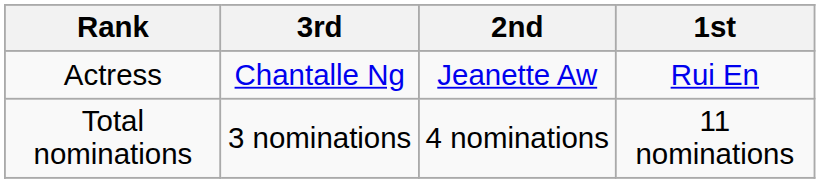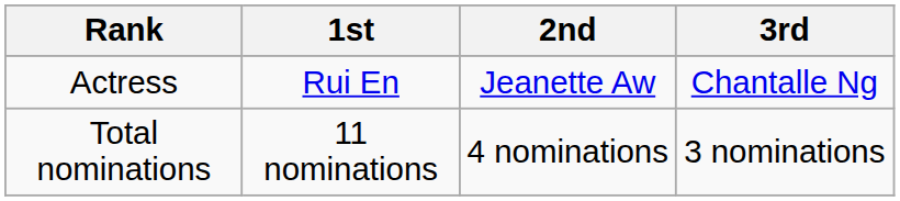columns swapped: 1st <-> 3rd
